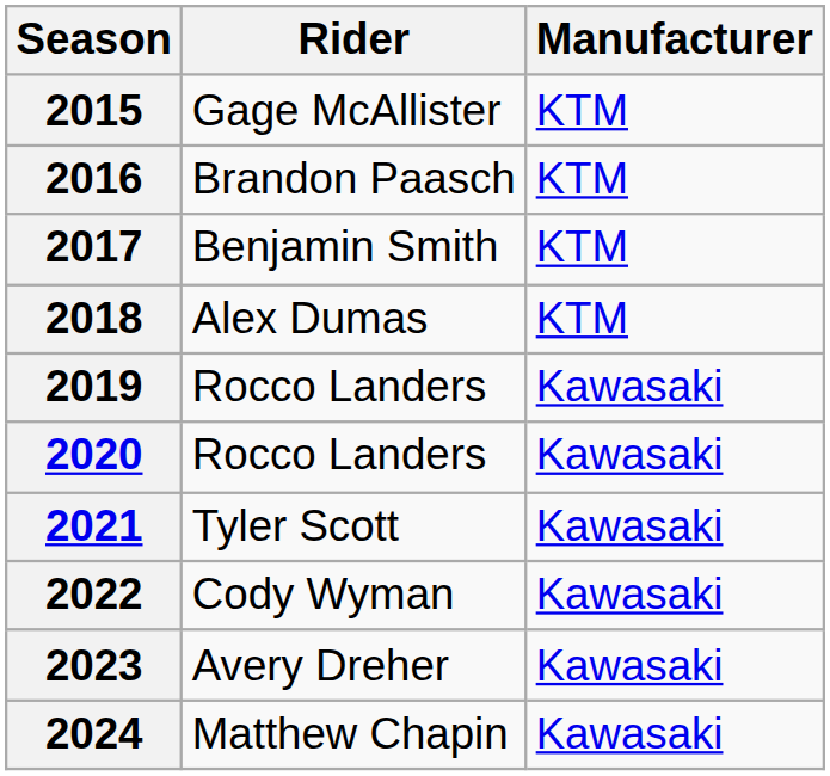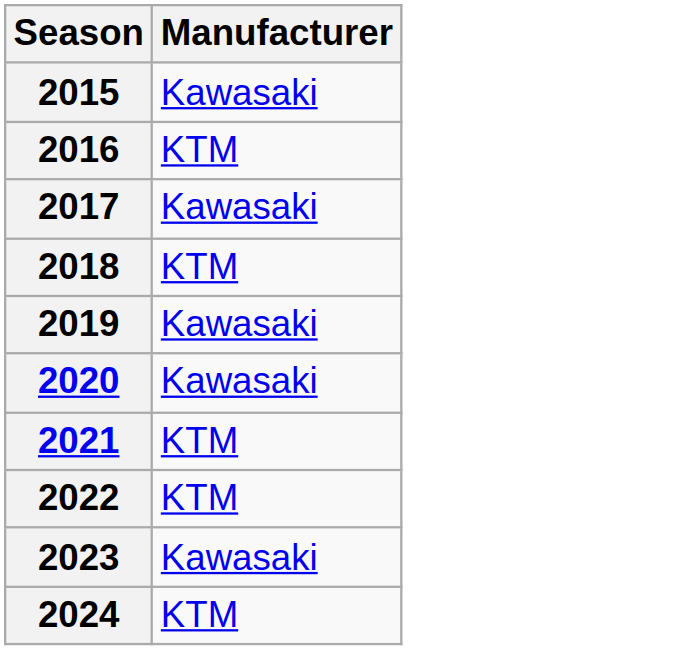- column: Rider | Gage McAllister | Brandon Paasch | Benjamin Smith | Alex Dumas | Rocco Landers | Rocco Landers | Tyler Scott | Cody Wyman | Avery Dreher | Matthew Chapin
2015 | Manufacturer: KTM -> Kawasaki
2017 | Manufacturer: KTM -> Kawasaki
2021 | Manufacturer: Kawasaki -> KTM
2022 | Manufacturer: Kawasaki -> KTM
2024 | Manufacturer: Kawasaki -> KTM
